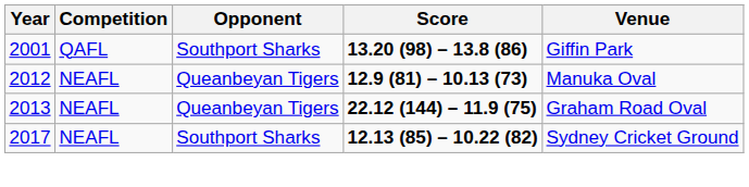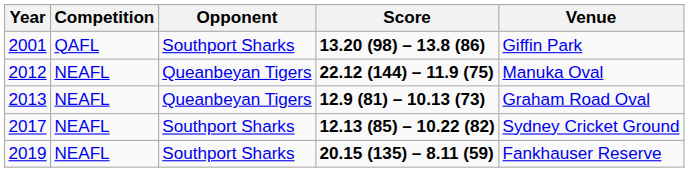2012 | Score: 12.9 (81) – 10.13 (73) -> 22.12 (144) – 11.9 (75)
2013 | Score: 22.12 (144) – 11.9 (75) -> 12.9 (81) – 10.13 (73)
+ row: 2019 | NEAFL | Southport Sharks | 20.15 (135) – 8.11 (59) | Fankhauser Reserve
